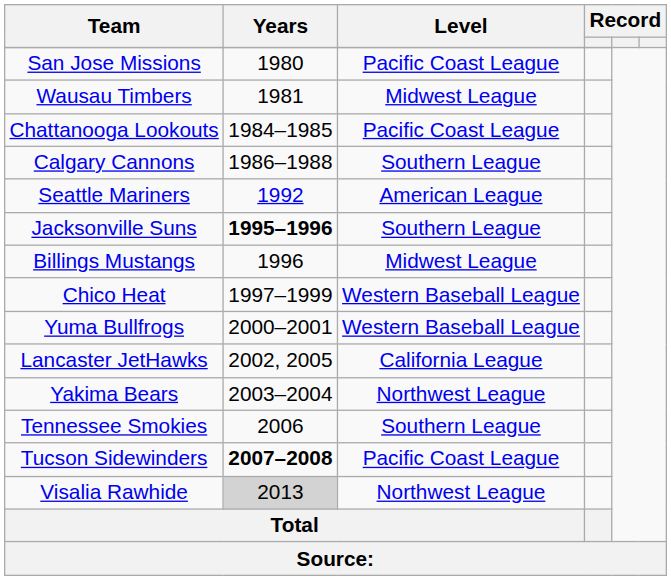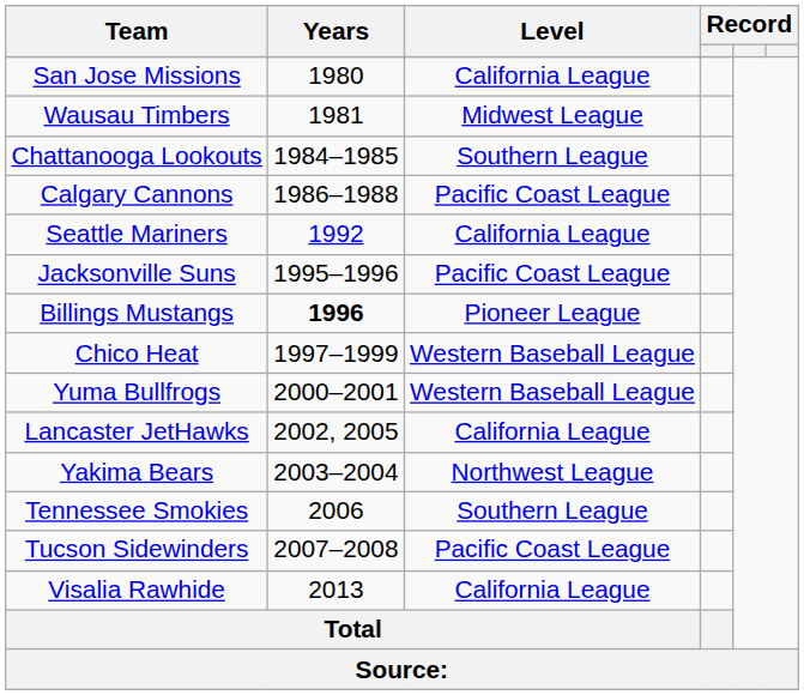San Jose Missions | Level: Pacific Coast League -> California League
Chattanooga Lookouts | Level: Pacific Coast League -> Southern League
Calgary Cannons | Level: Southern League -> Pacific Coast League
Seattle Mariners | Level: American League -> California League
Jacksonville Suns | Years: bold -> normal
Jacksonville Suns | Level: Southern League -> Pacific Coast League
Billings Mustangs | Years: normal -> bold
Billings Mustangs | Level: Midwest League -> Pioneer League
Tucson Sidewinders | Years: bold -> normal
Visalia Rawhide | Years: lightgrey background -> no background
Visalia Rawhide | Level: Northwest League -> California League
